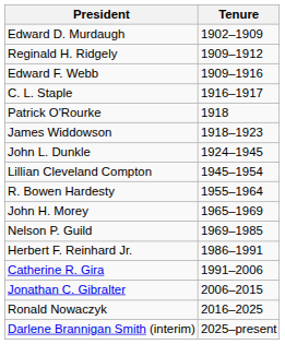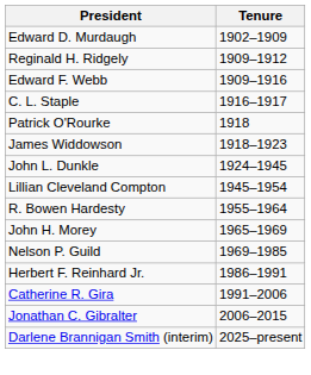- row: Ronald Nowaczyk | 2016–2025
